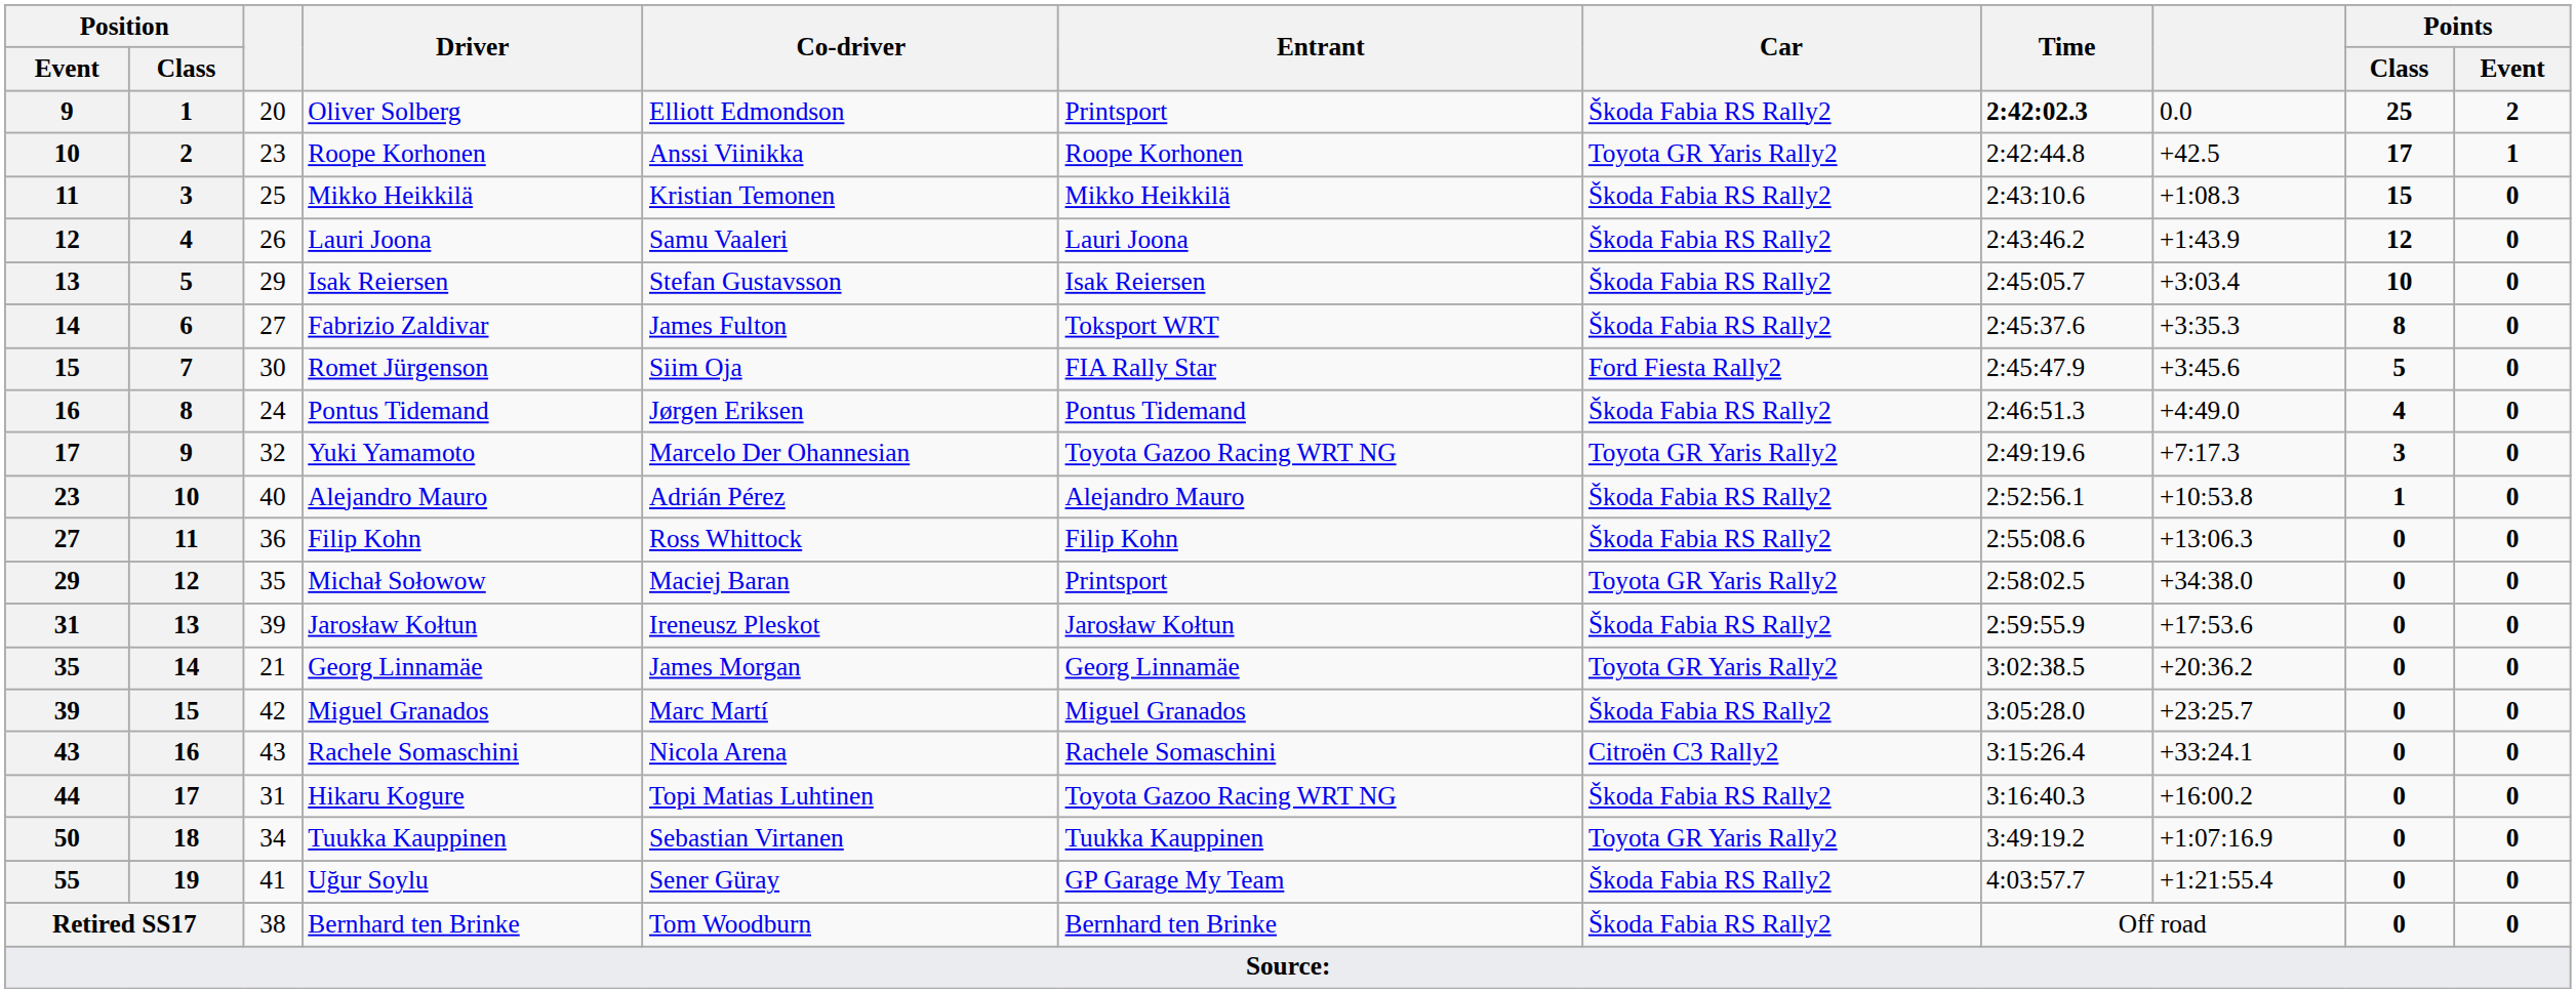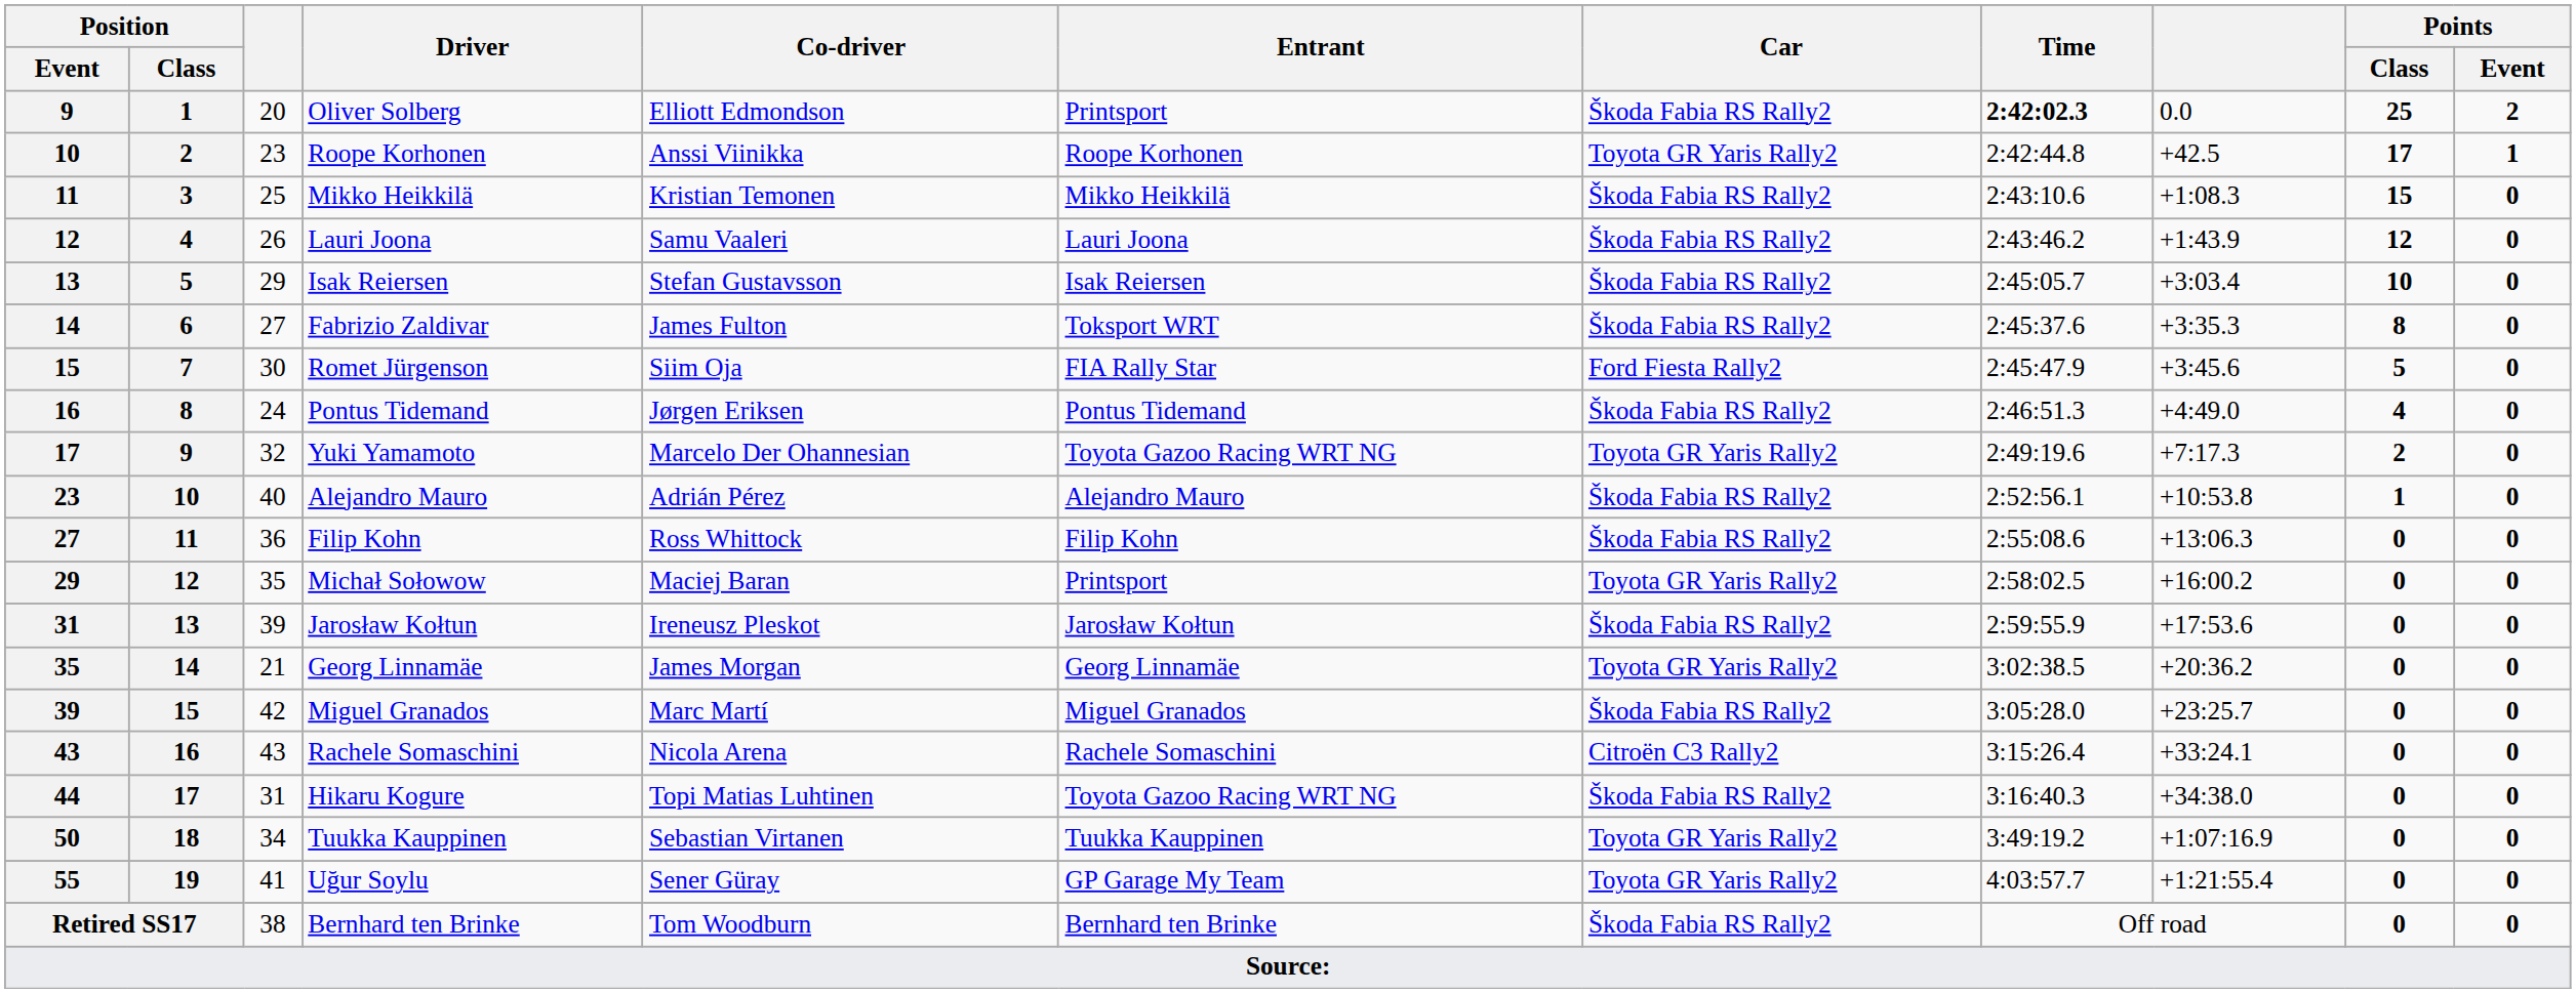Yuki Yamamoto | Points / Class: 3 -> 2
Michał Sołowow | column 9: +34:38.0 -> +16:00.2
Hikaru Kogure | column 9: +16:00.2 -> +34:38.0
Uğur Soylu | Car: Škoda Fabia RS Rally2 -> Toyota GR Yaris Rally2
